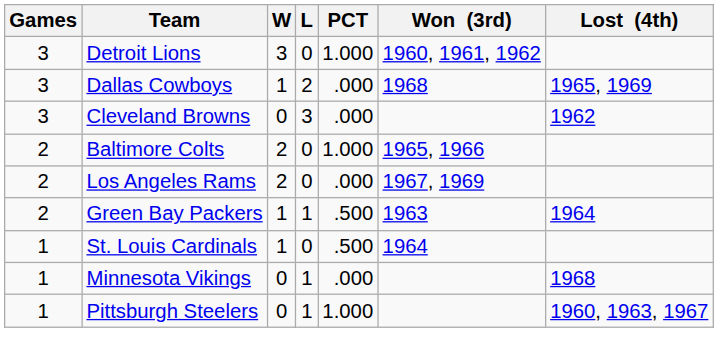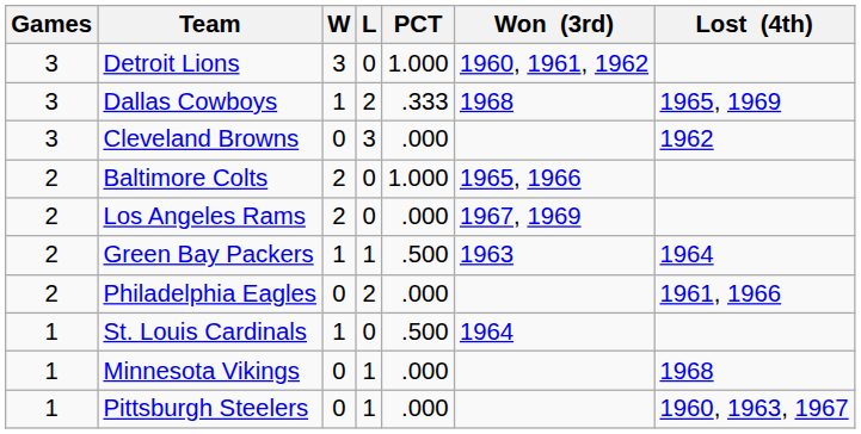Dallas Cowboys | PCT: .000 -> .333
+ row: 2 | Philadelphia Eagles | 0 | 2 | .000 | 1961, 1966
Pittsburgh Steelers | PCT: 1.000 -> .000
